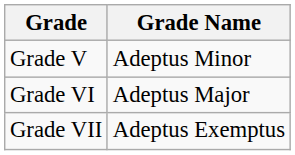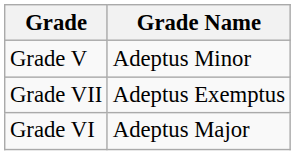rows swapped: Grade VI <-> Grade VII
